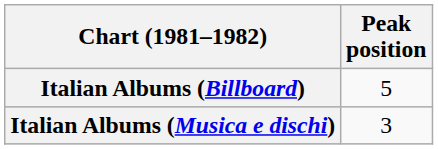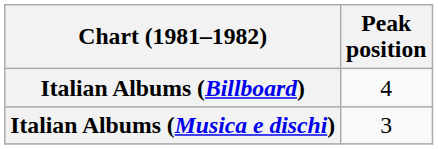Italian Albums (Billboard) | Peak position: 5 -> 4
